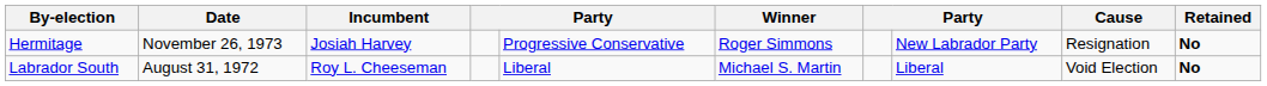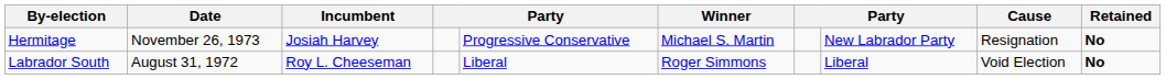Hermitage | Winner: Roger Simmons -> Michael S. Martin
Labrador South | Winner: Michael S. Martin -> Roger Simmons
